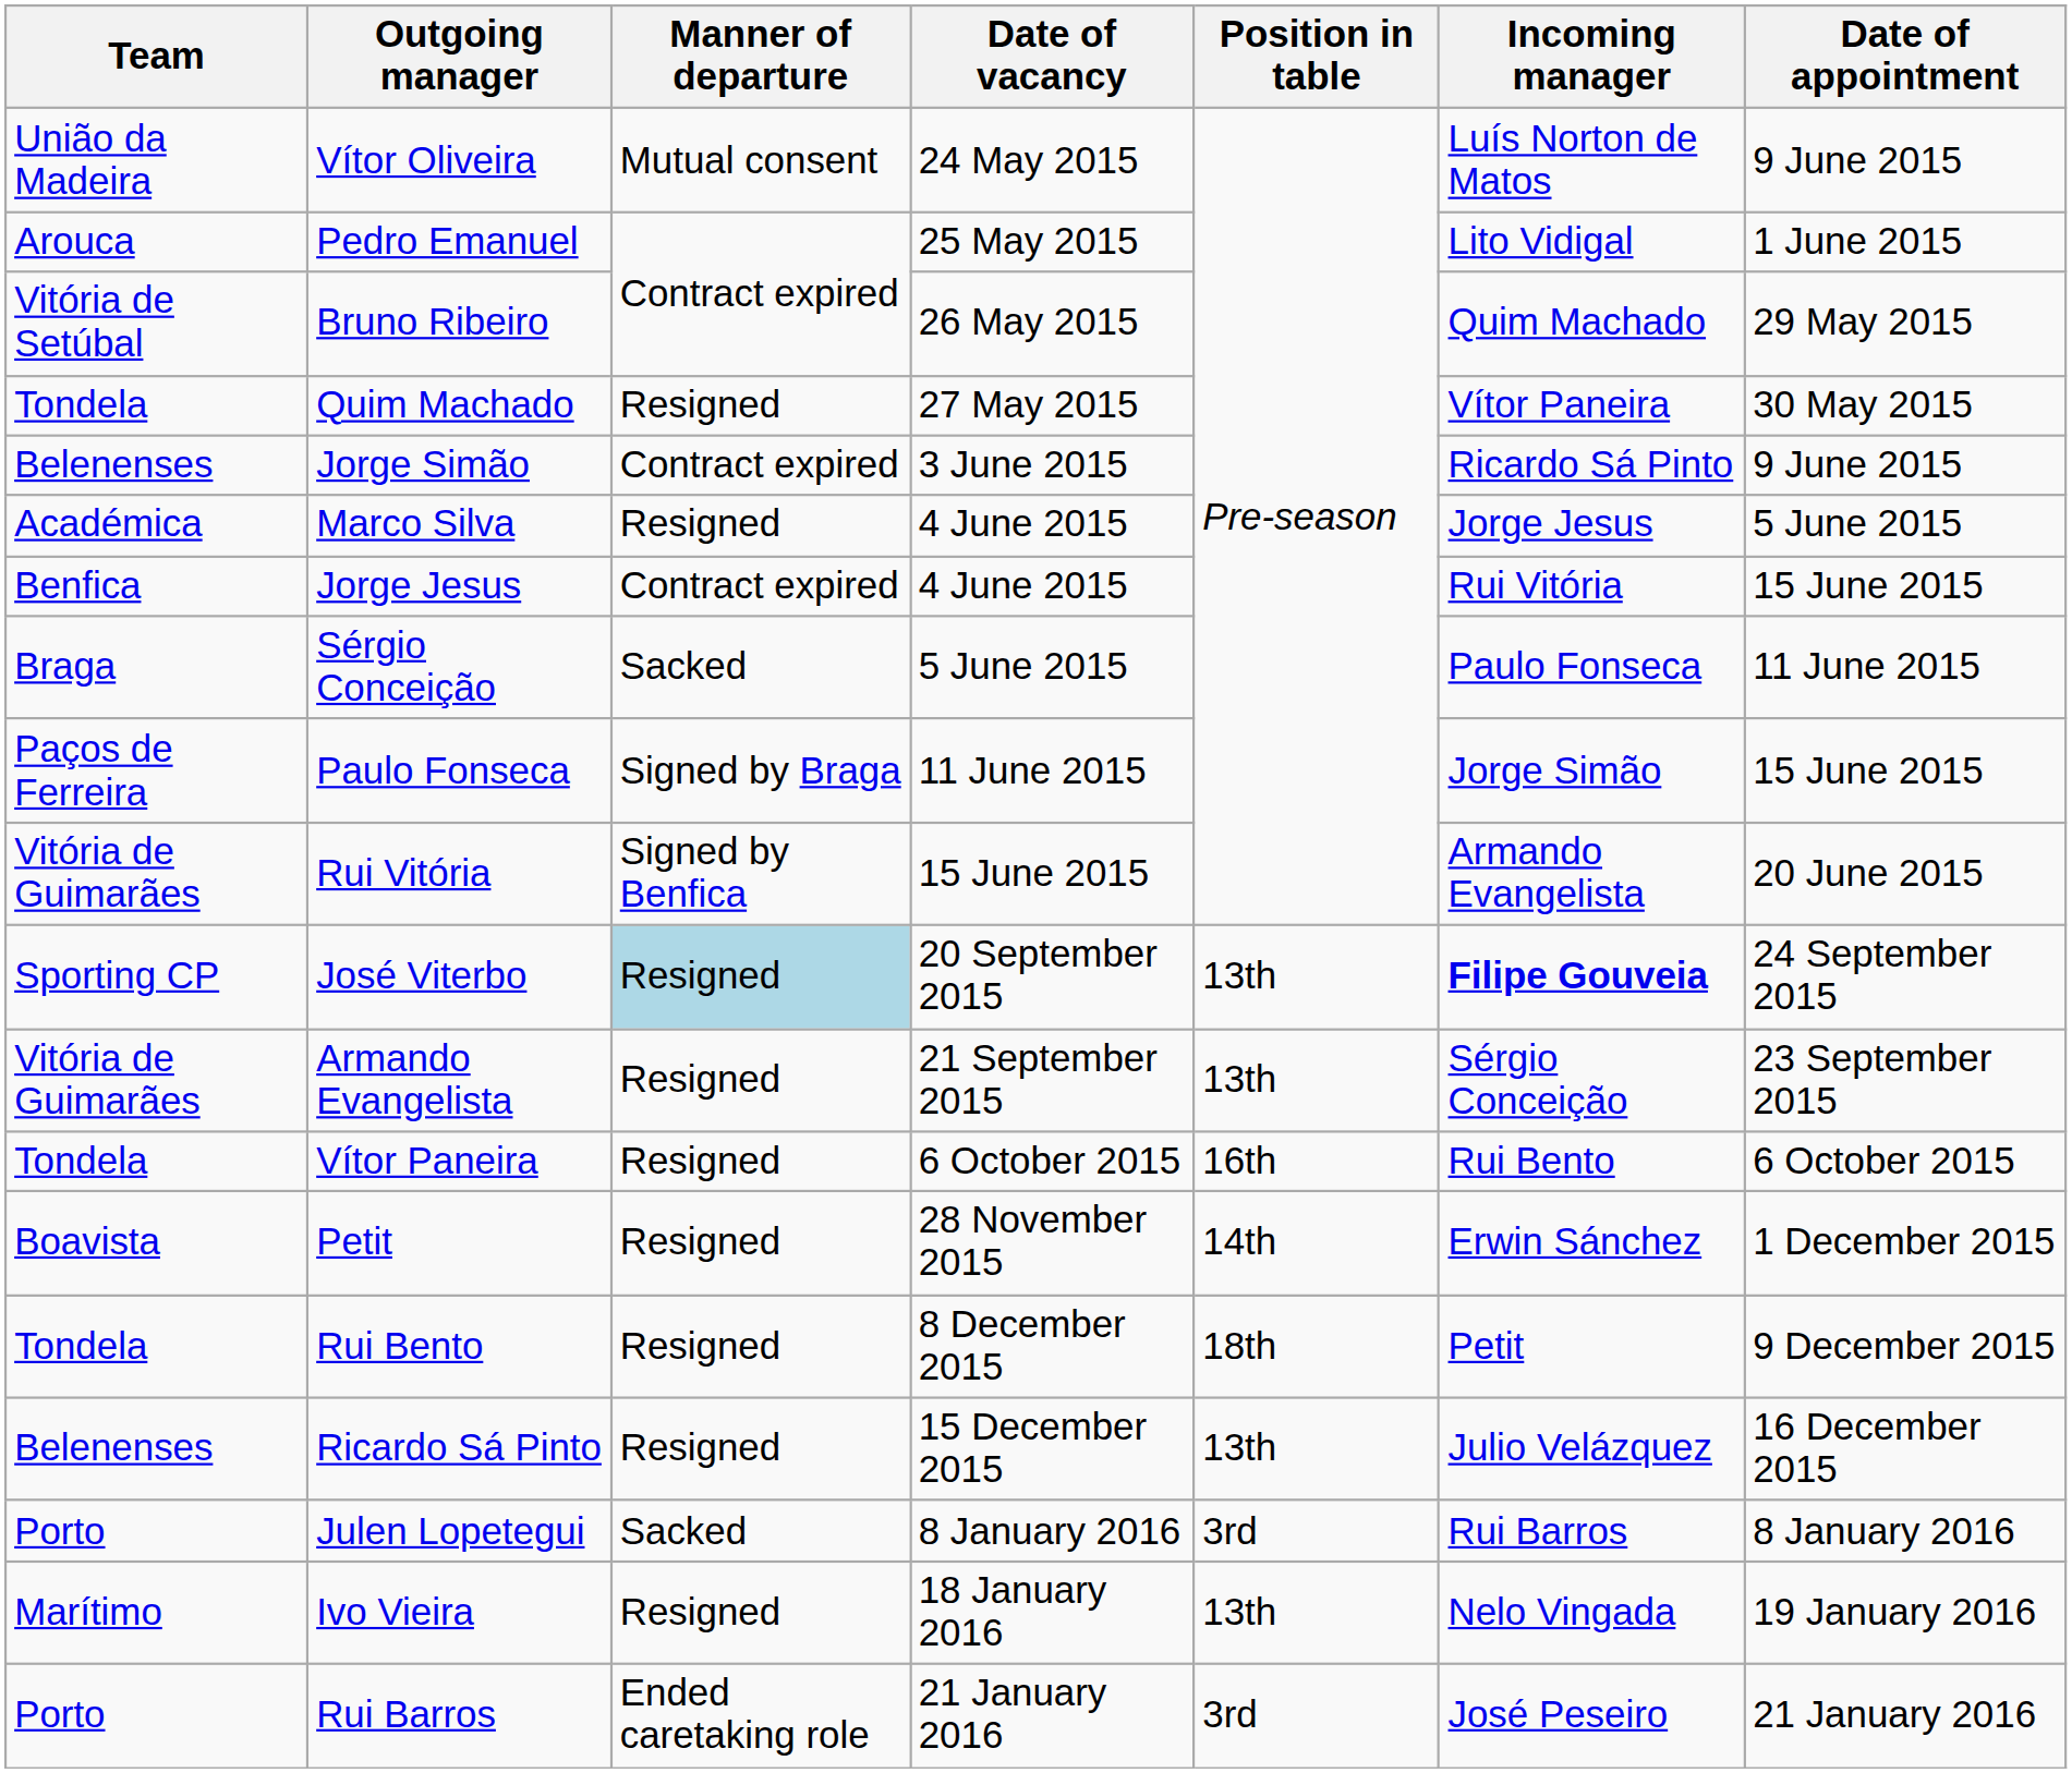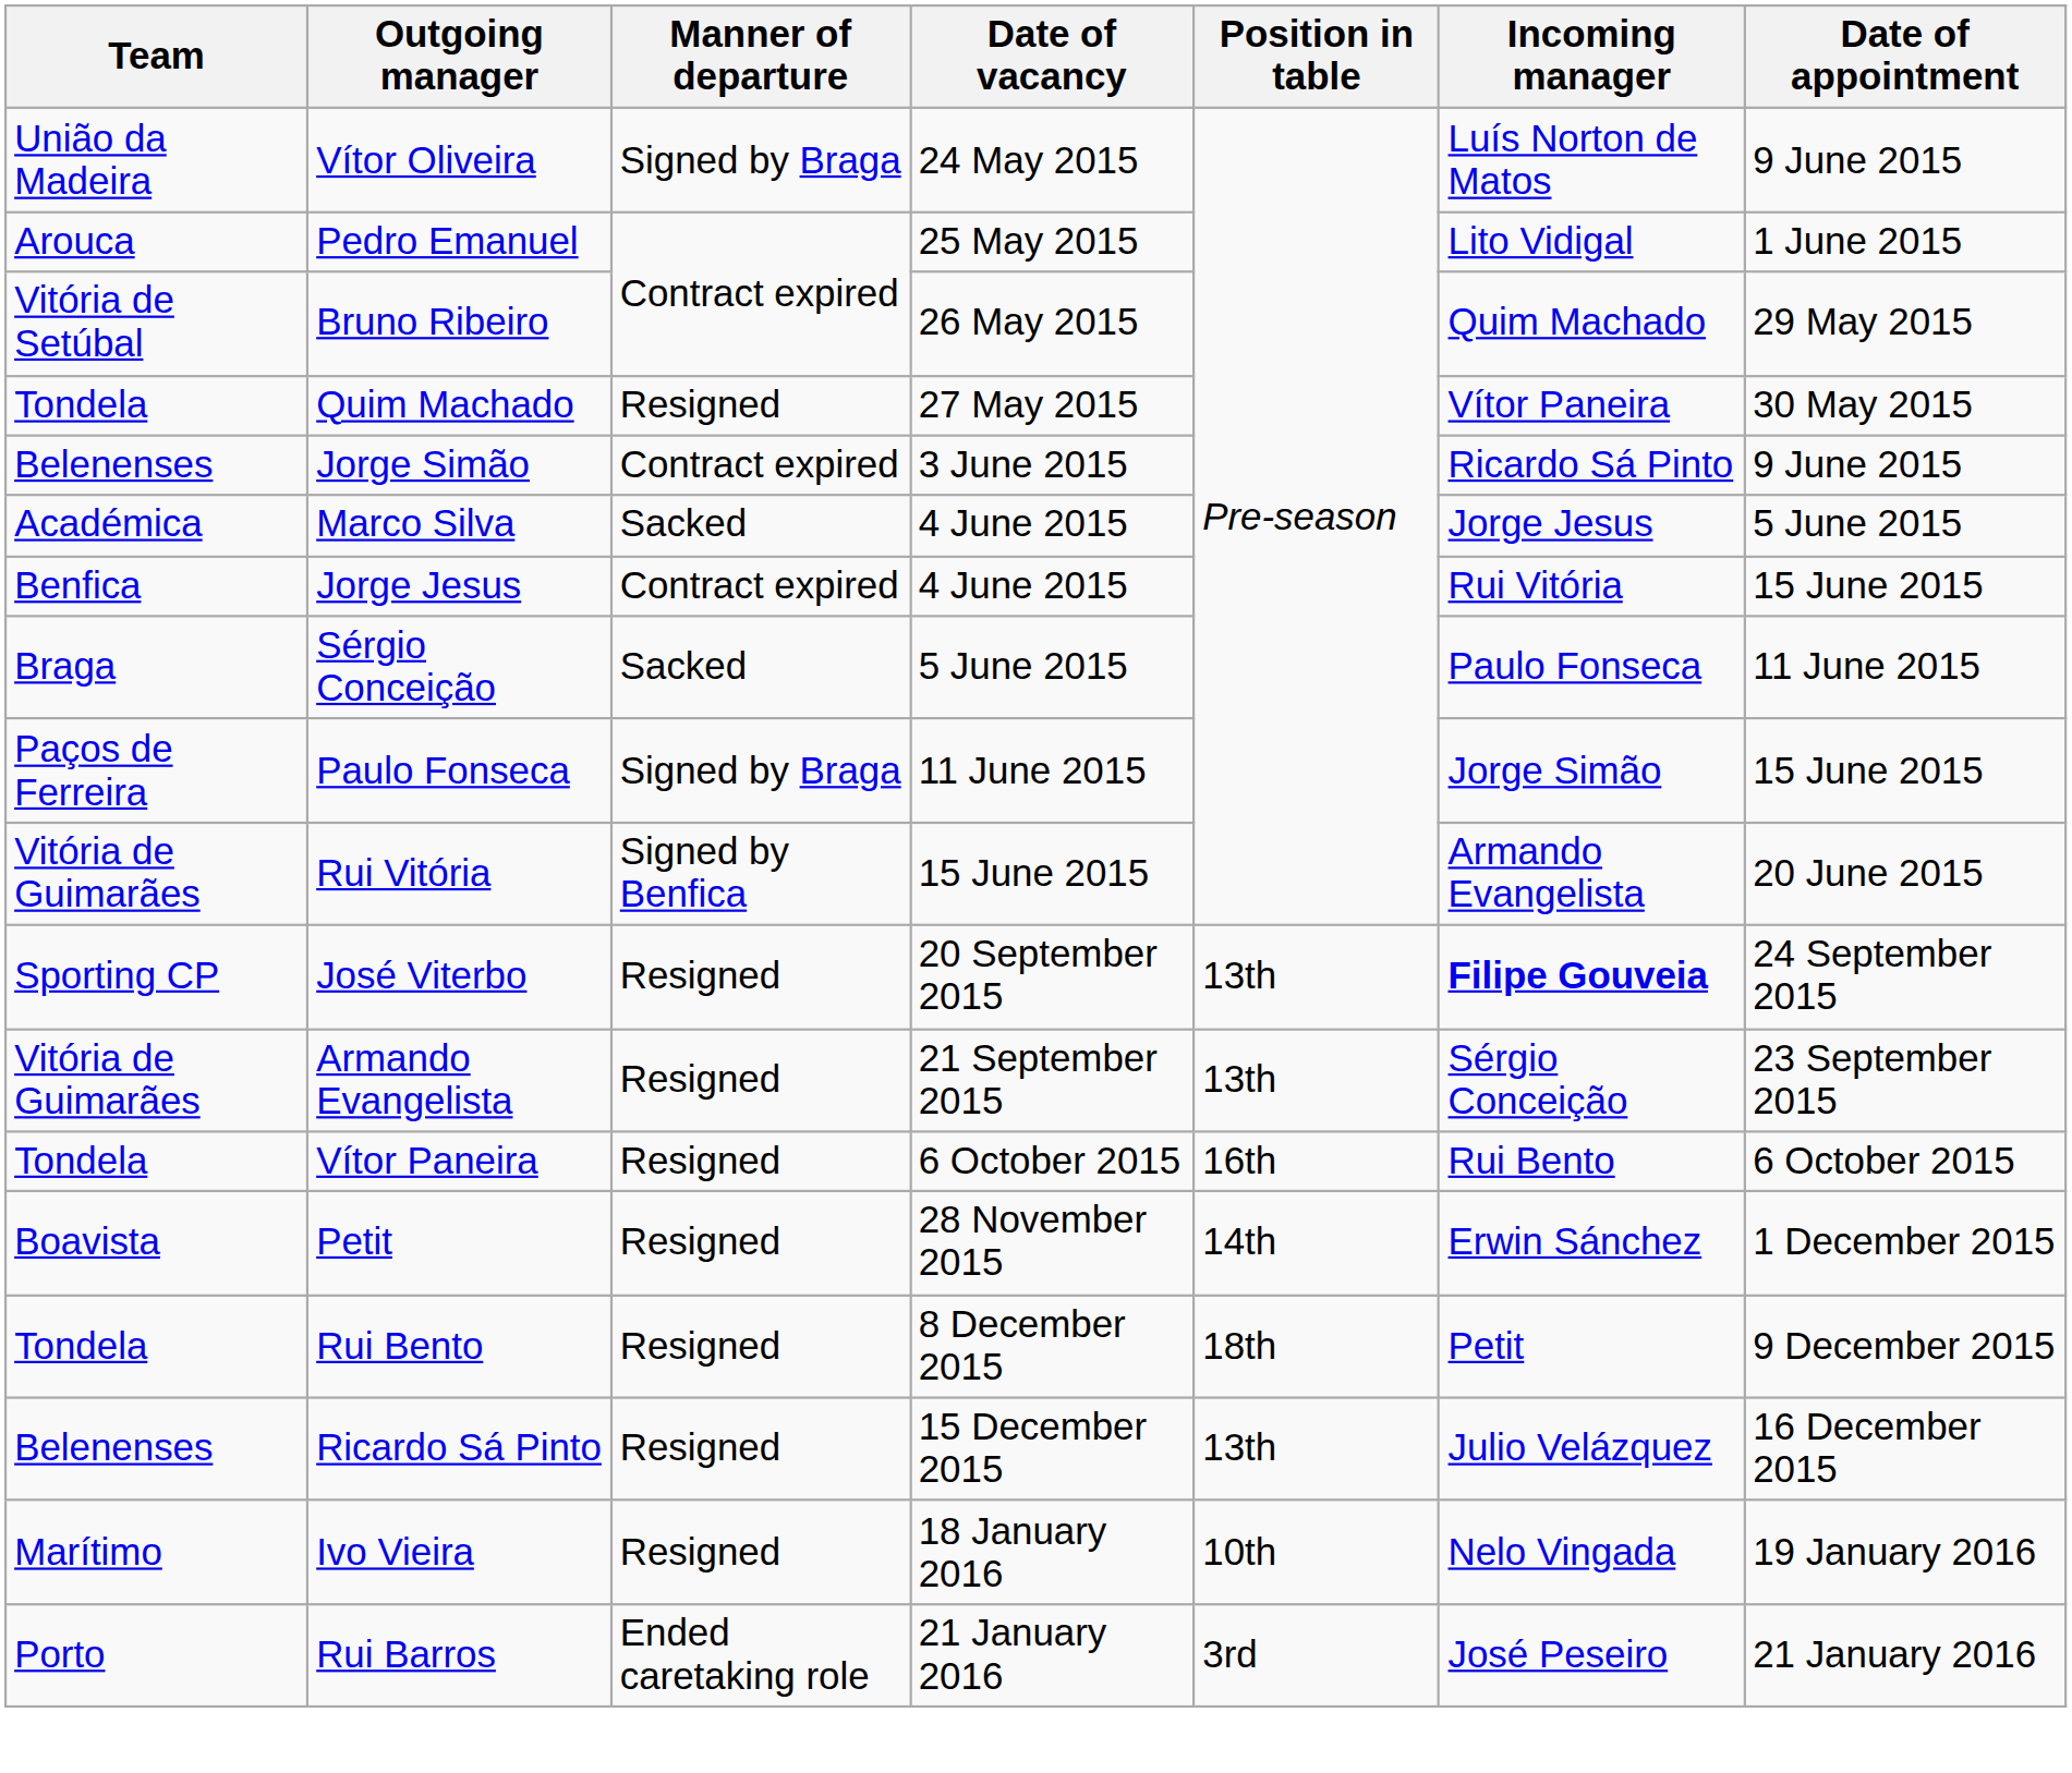Vítor Oliveira | Manner of departure: Mutual consent -> Signed by Braga
Marco Silva | Manner of departure: Resigned -> Sacked
José Viterbo | Manner of departure: lightblue background -> no background
- row: Porto | Julen Lopetegui | Sacked | 8 January 2016 | 3rd | Rui Barros | 8 January 2016
Ivo Vieira | Position in table: 13th -> 10th
